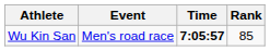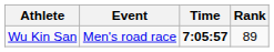Wu Kin San | Rank: 85 -> 89
